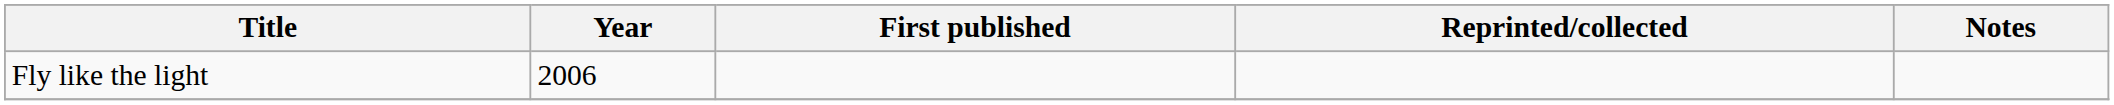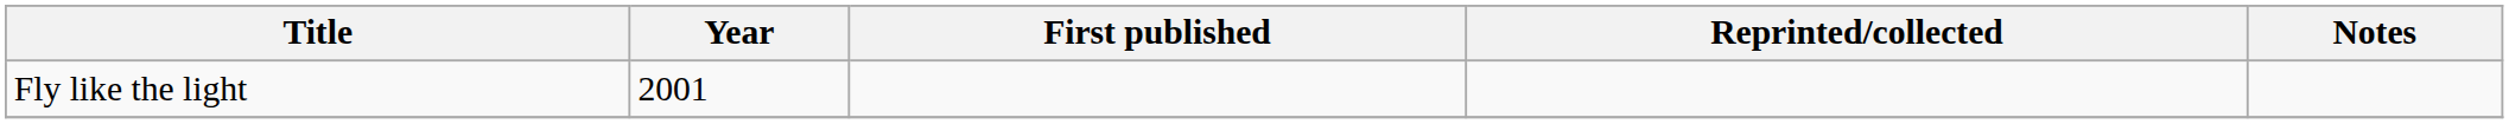Fly like the light | Year: 2006 -> 2001
